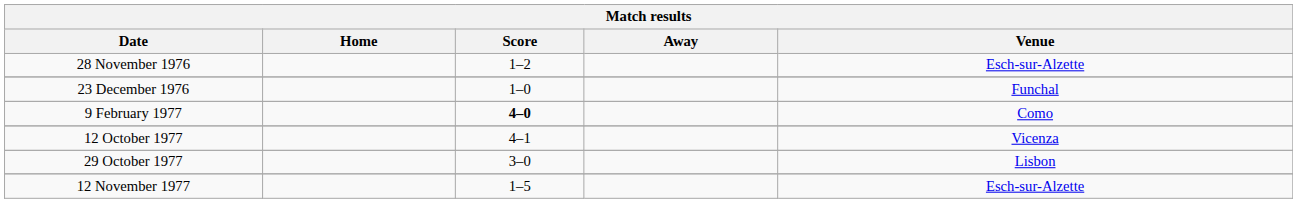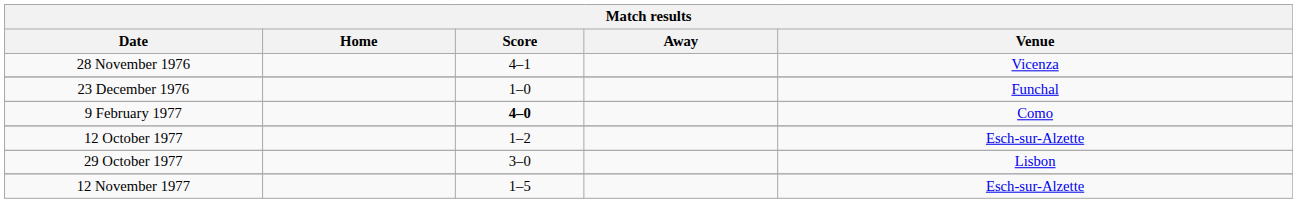28 November 1976 | Score: 1–2 -> 4–1
28 November 1976 | Venue: Esch-sur-Alzette -> Vicenza
12 October 1977 | Score: 4–1 -> 1–2
12 October 1977 | Venue: Vicenza -> Esch-sur-Alzette
